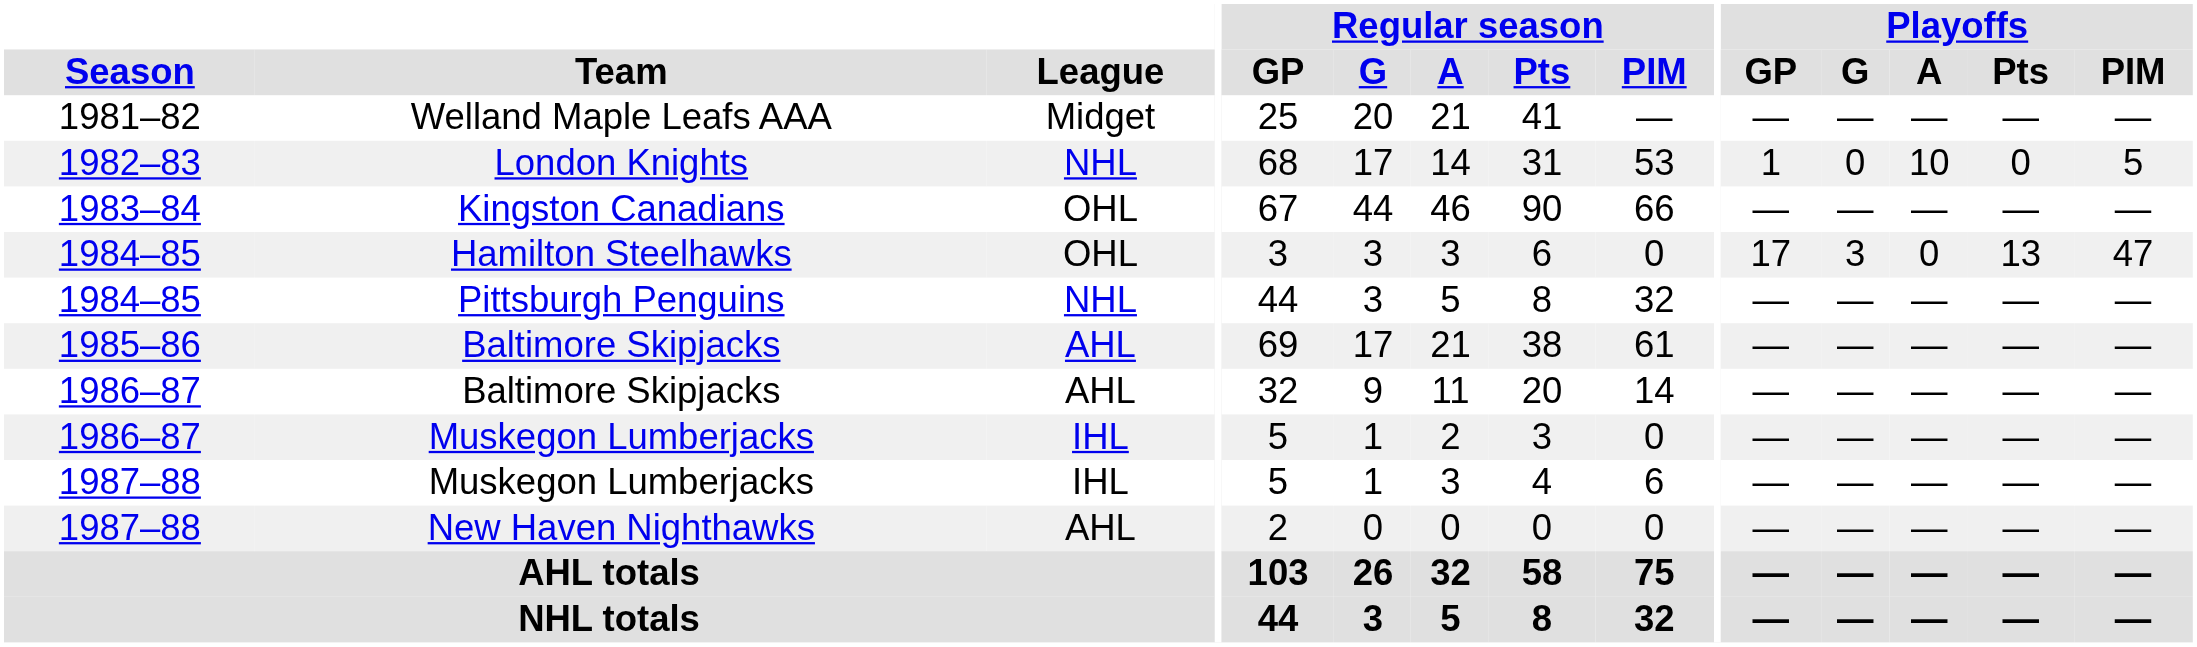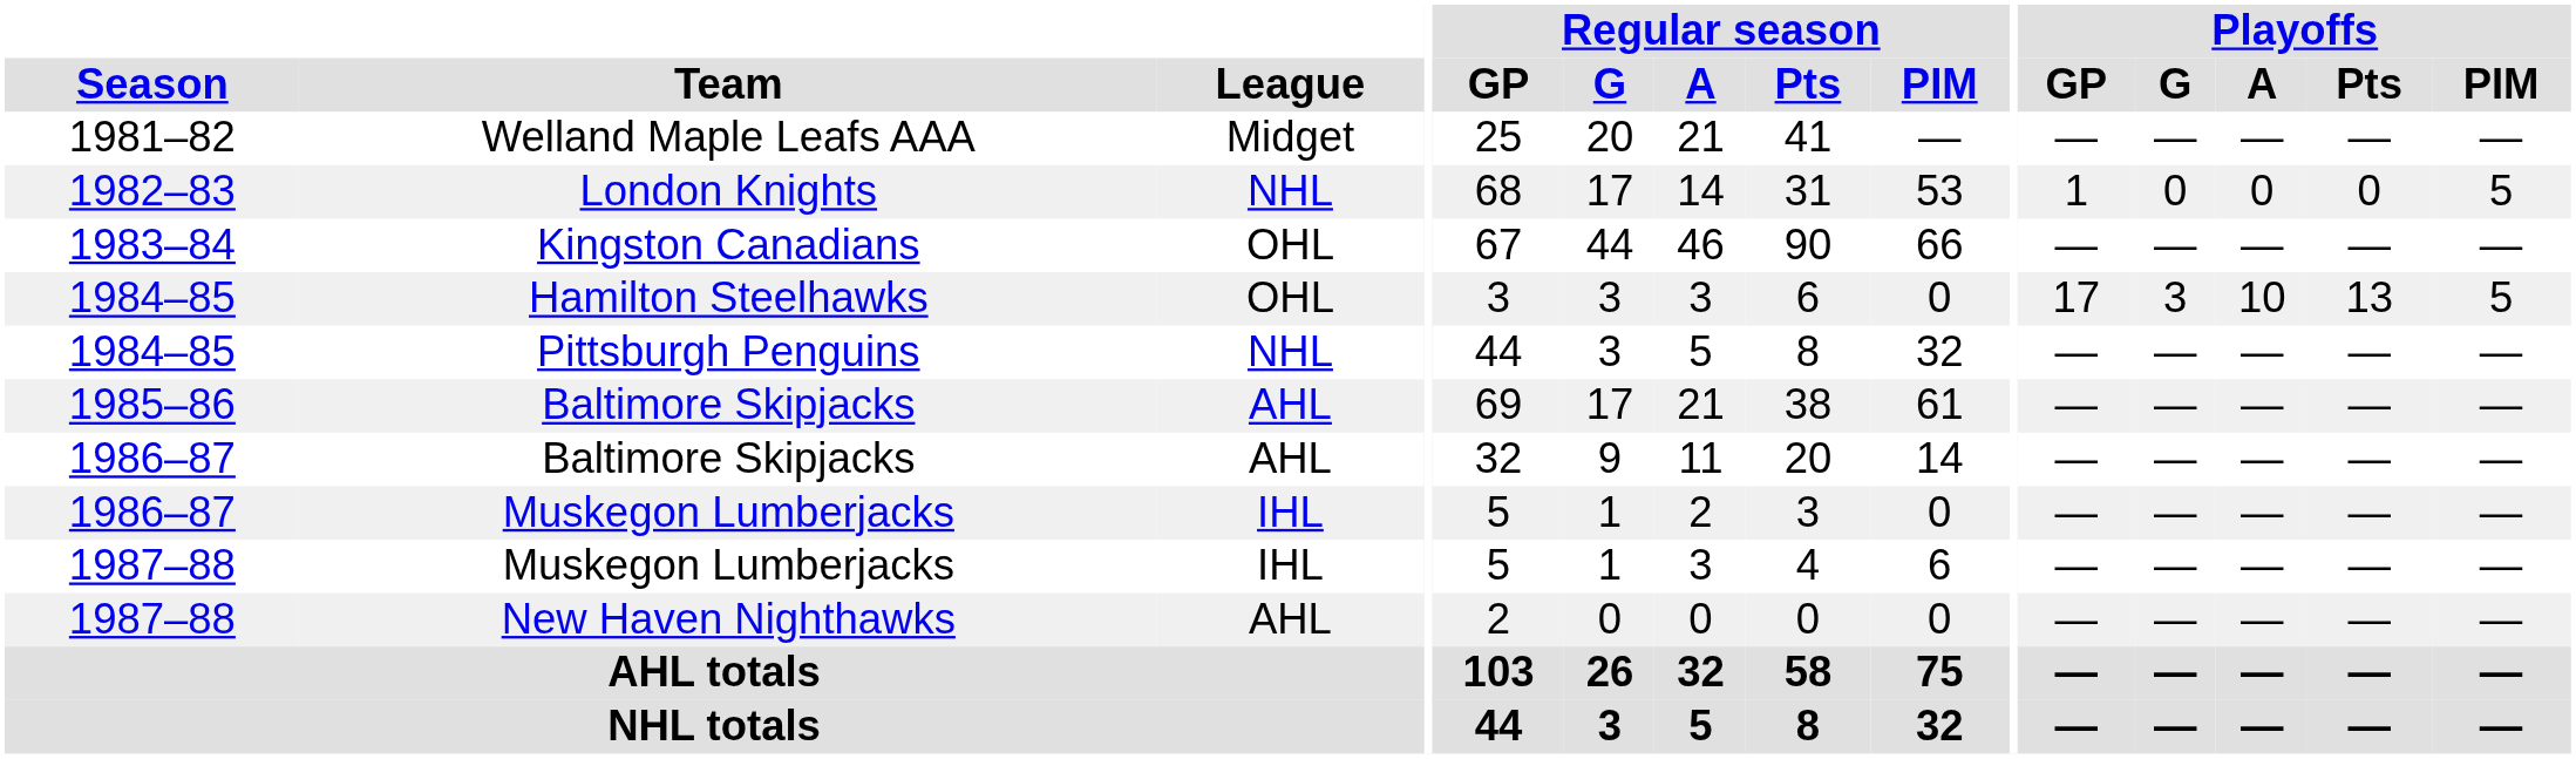London Knights | Playoffs / A: 10 -> 0
Hamilton Steelhawks | Playoffs / A: 0 -> 10
Hamilton Steelhawks | Playoffs / PIM: 47 -> 5
